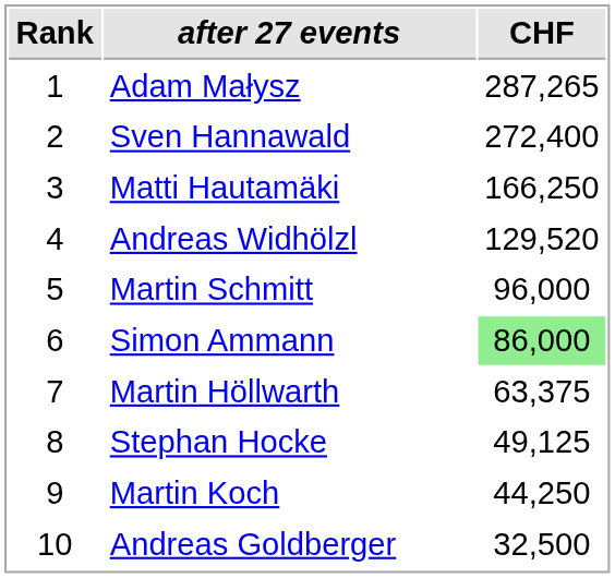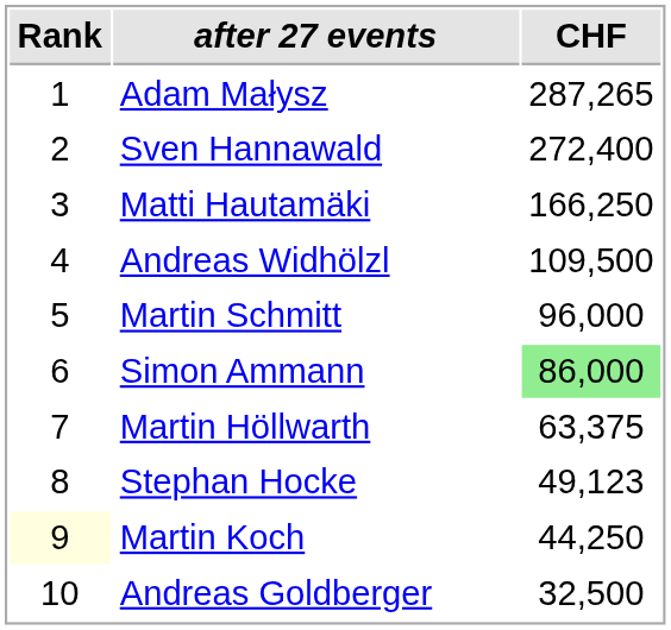Andreas Widhölzl | CHF: 129,520 -> 109,500
Stephan Hocke | CHF: 49,125 -> 49,123
Martin Koch | Rank: no background -> lightyellow background
